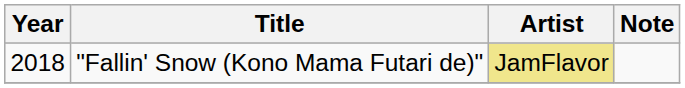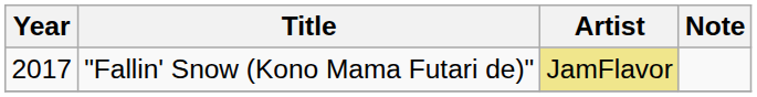"Fallin' Snow (Kono Mama Futari de)" | Year: 2018 -> 2017
